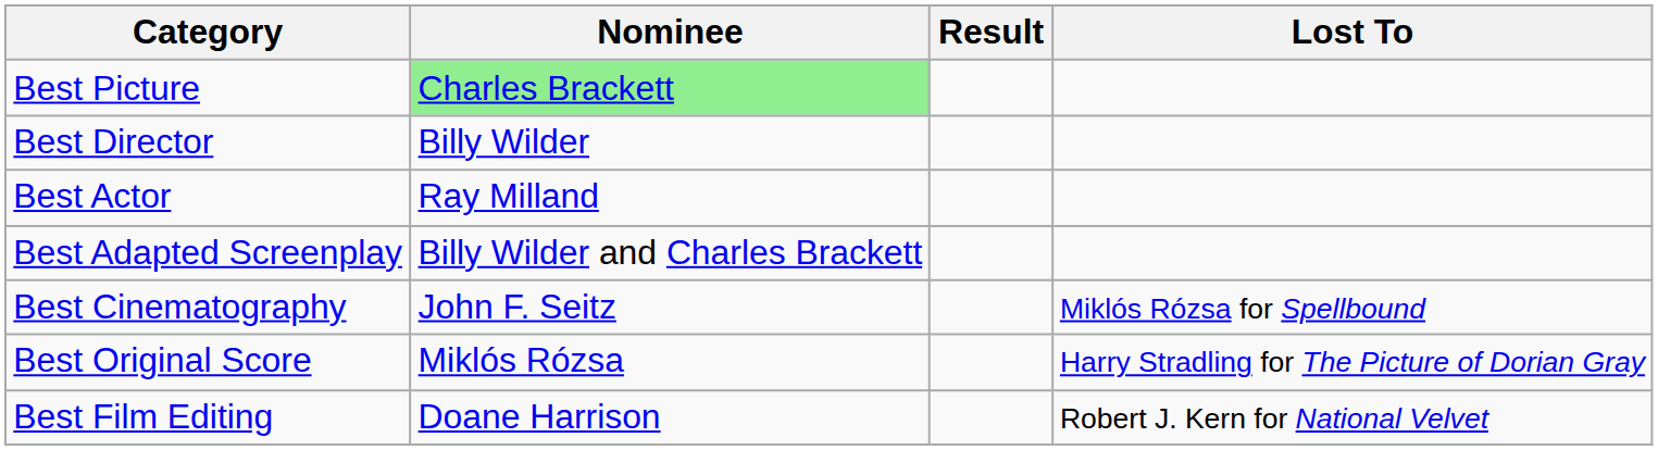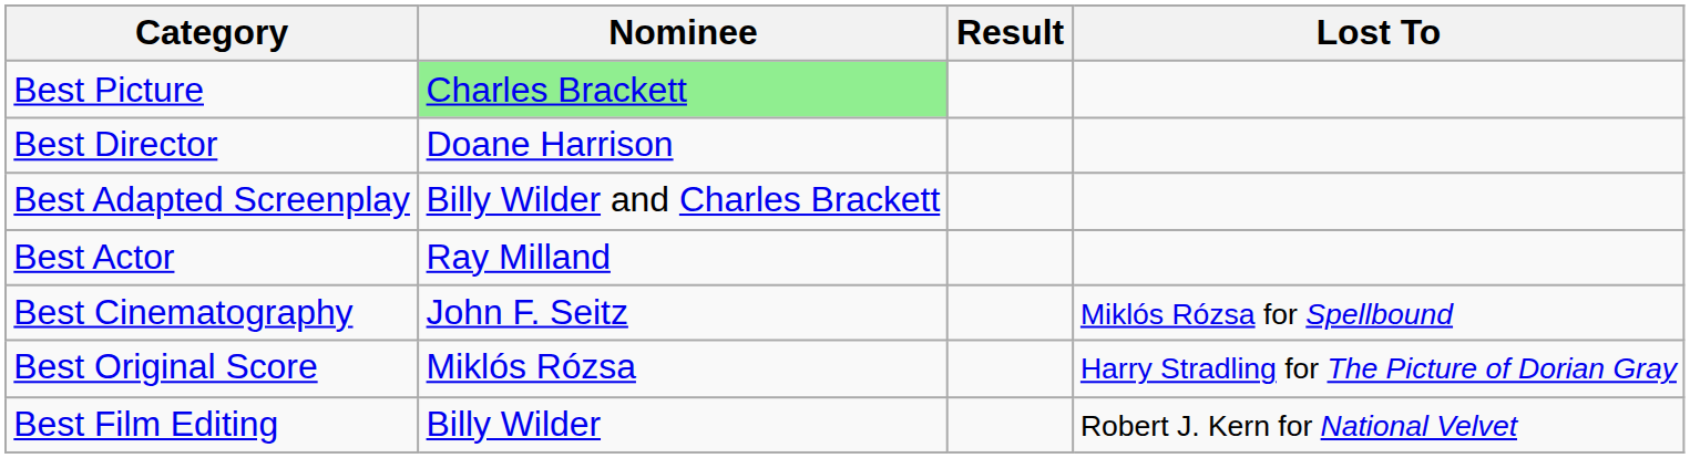Best Director | Nominee: Billy Wilder -> Doane Harrison
rows swapped: Best Actor <-> Best Adapted Screenplay
Best Film Editing | Nominee: Doane Harrison -> Billy Wilder
